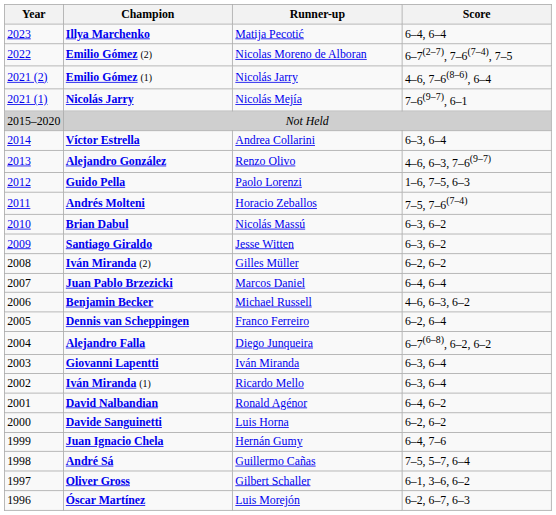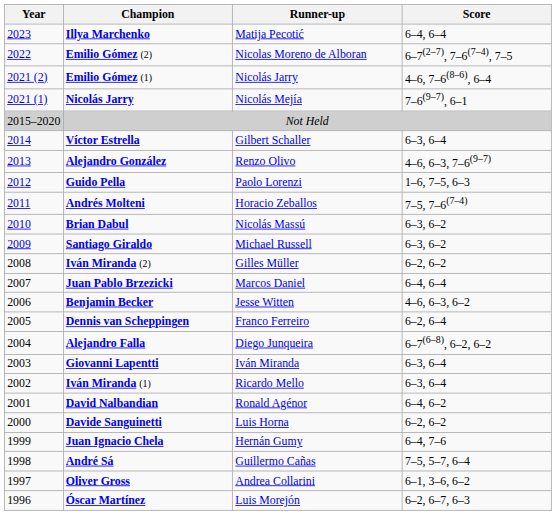Víctor Estrella | Runner-up: Andrea Collarini -> Gilbert Schaller
Santiago Giraldo | Runner-up: Jesse Witten -> Michael Russell
Benjamin Becker | Runner-up: Michael Russell -> Jesse Witten
Oliver Gross | Runner-up: Gilbert Schaller -> Andrea Collarini
